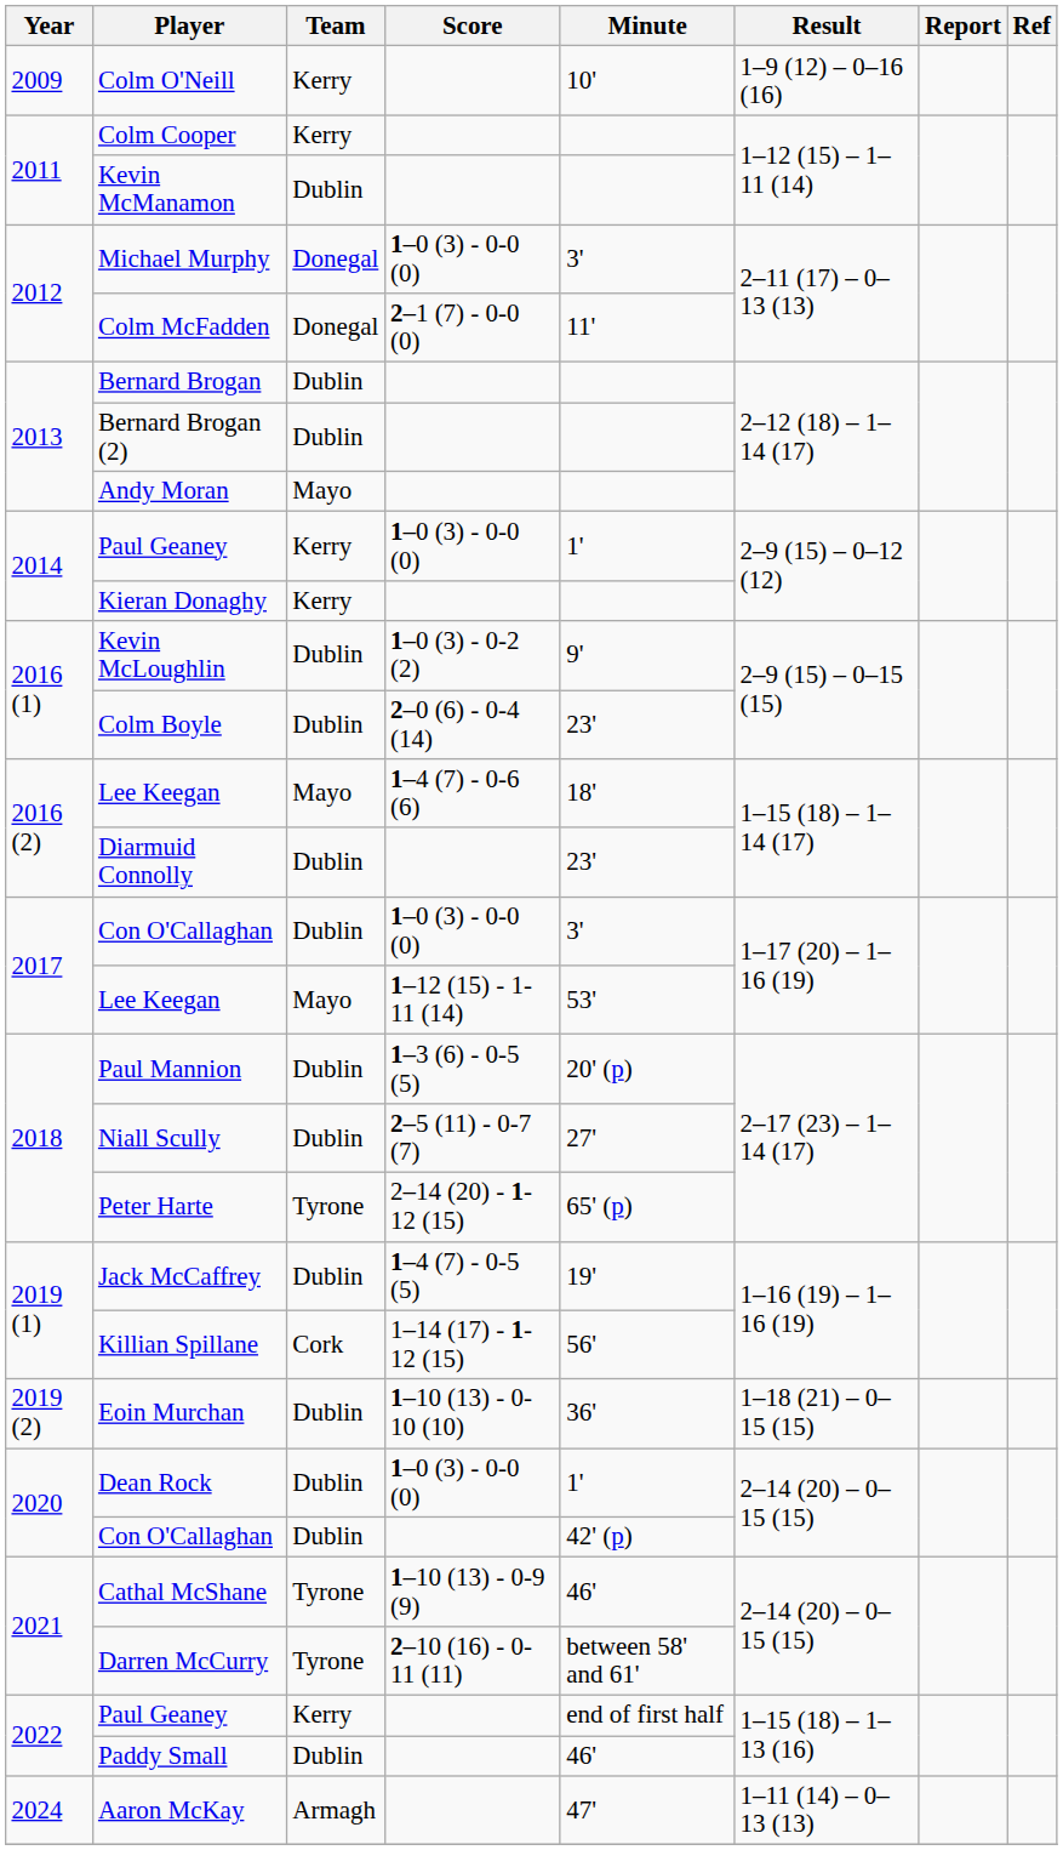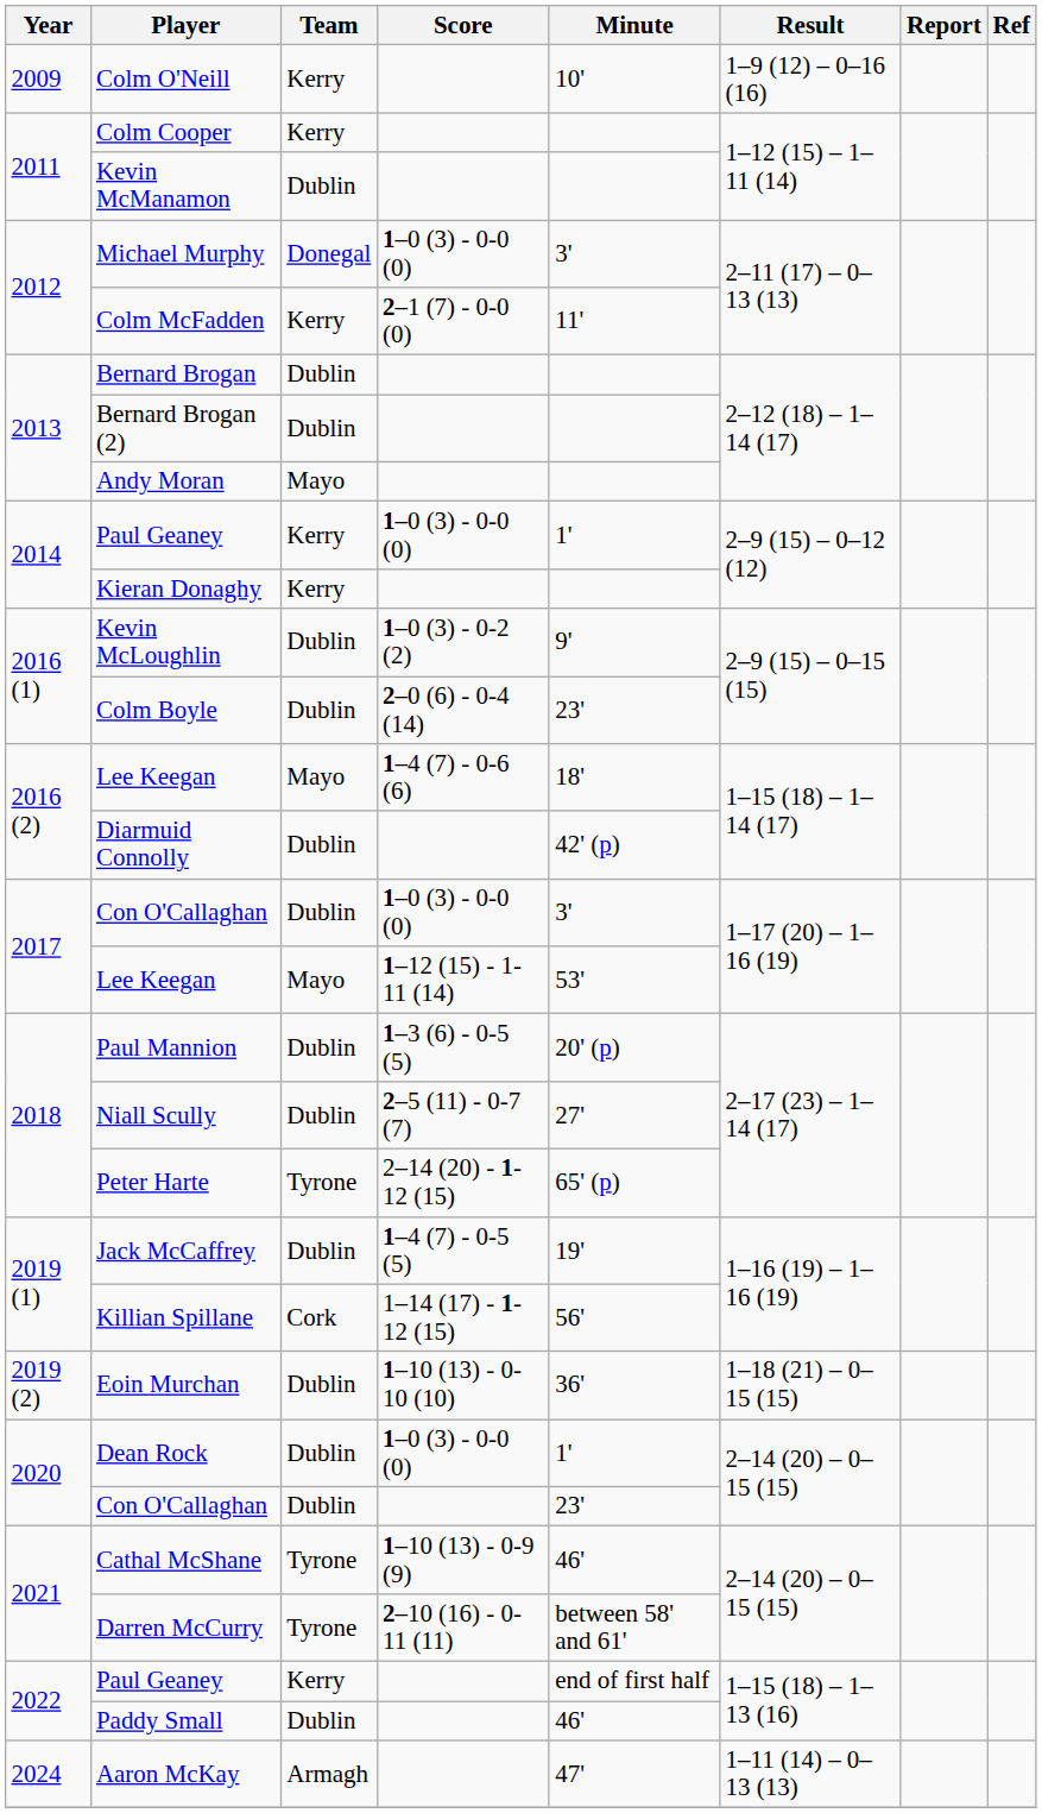Colm McFadden | Team: Donegal -> Kerry
Diarmuid Connolly | Minute: 23' -> 42' (p)
2020 / Con O'Callaghan | Minute: 42' (p) -> 23'
